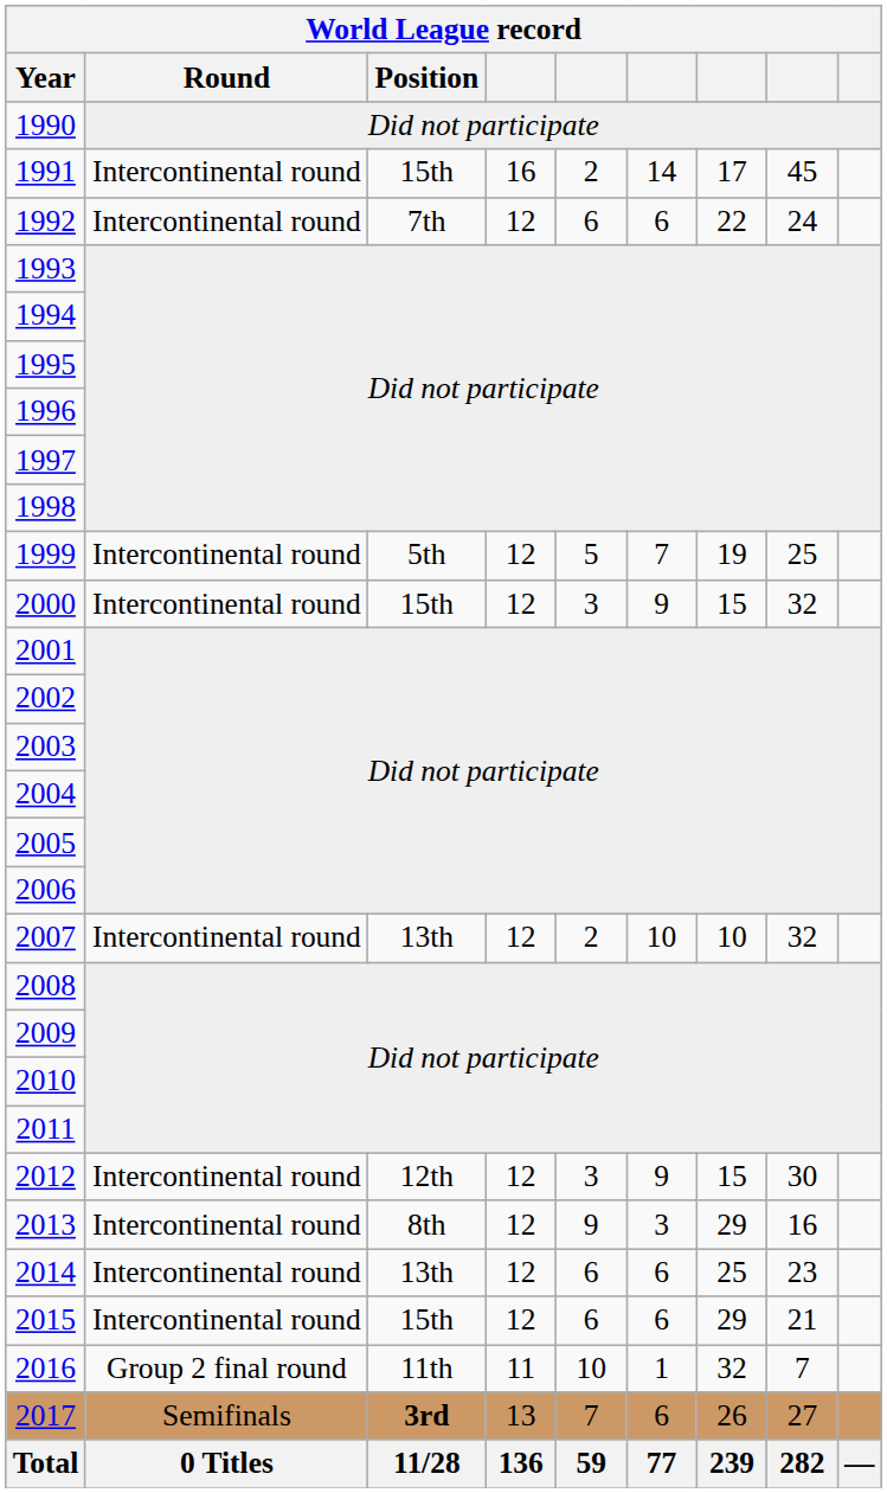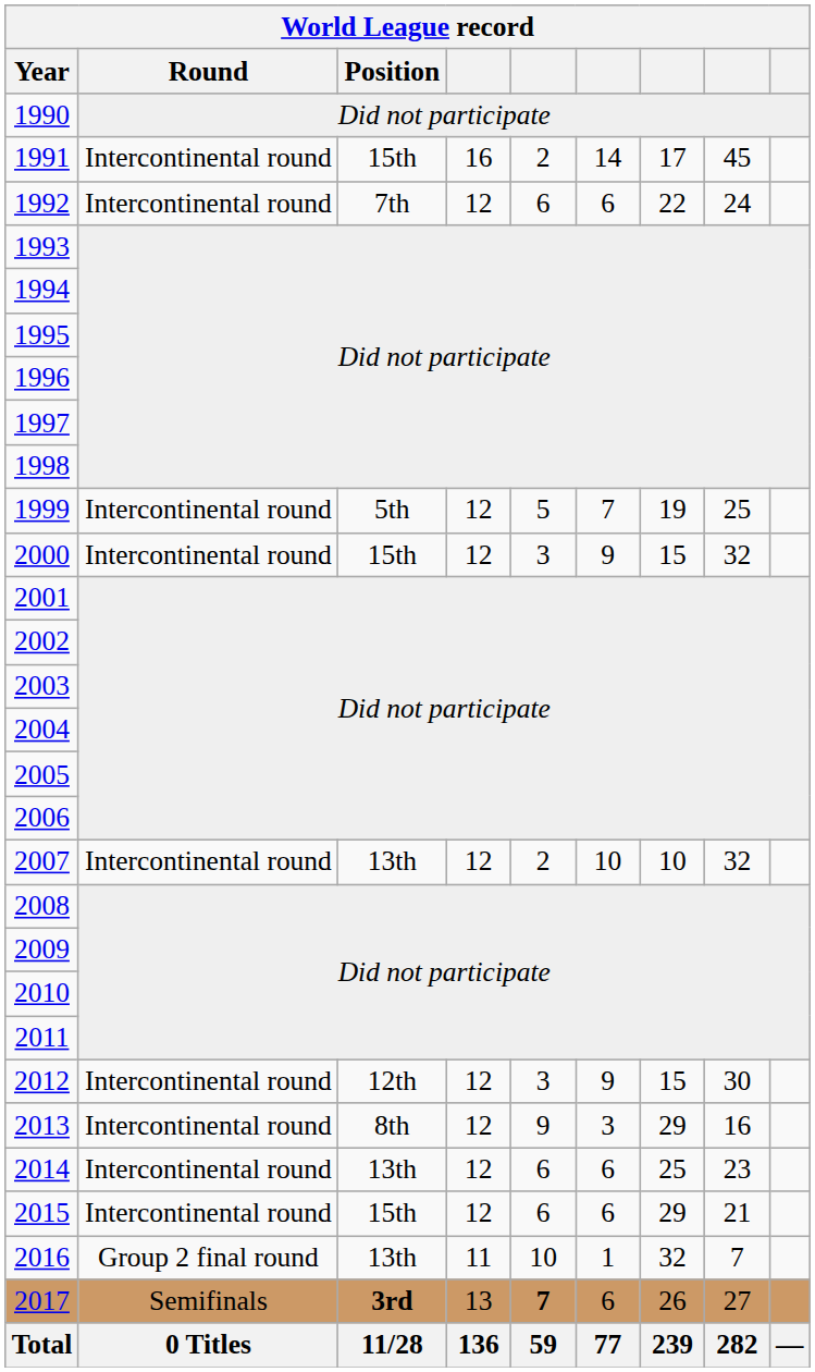2016 | Position: 11th -> 13th
2017 | column 5: normal -> bold
